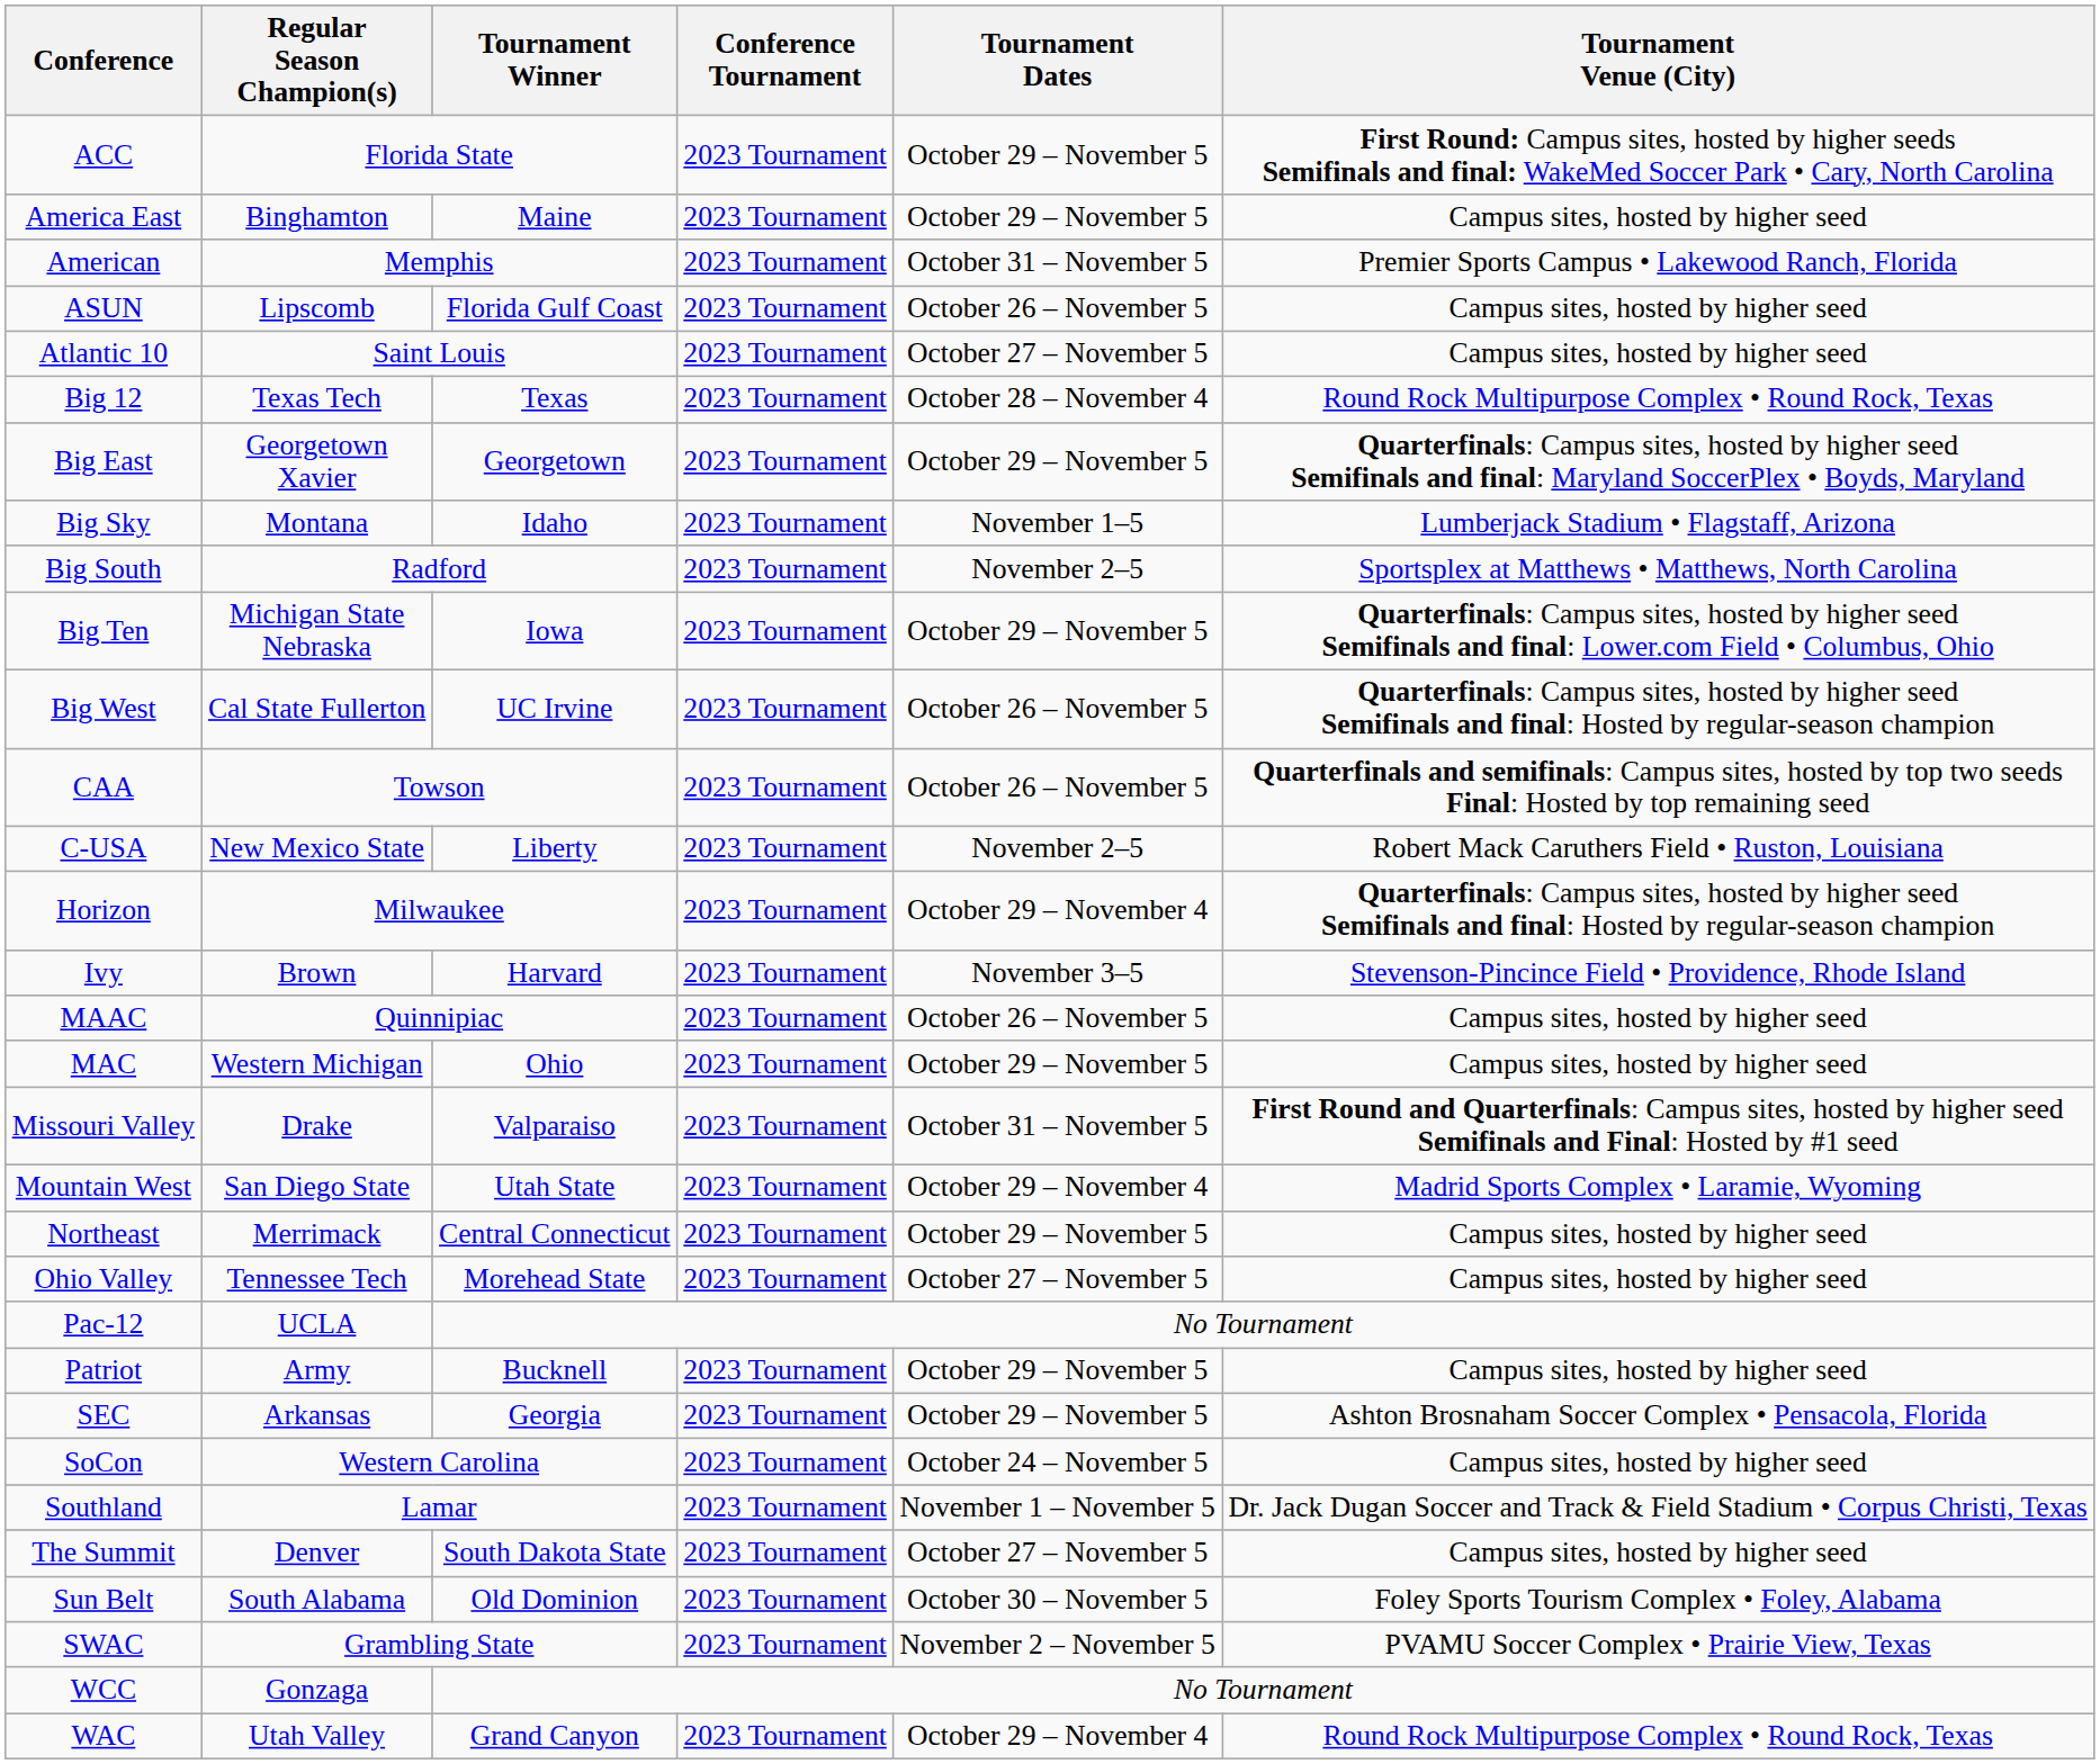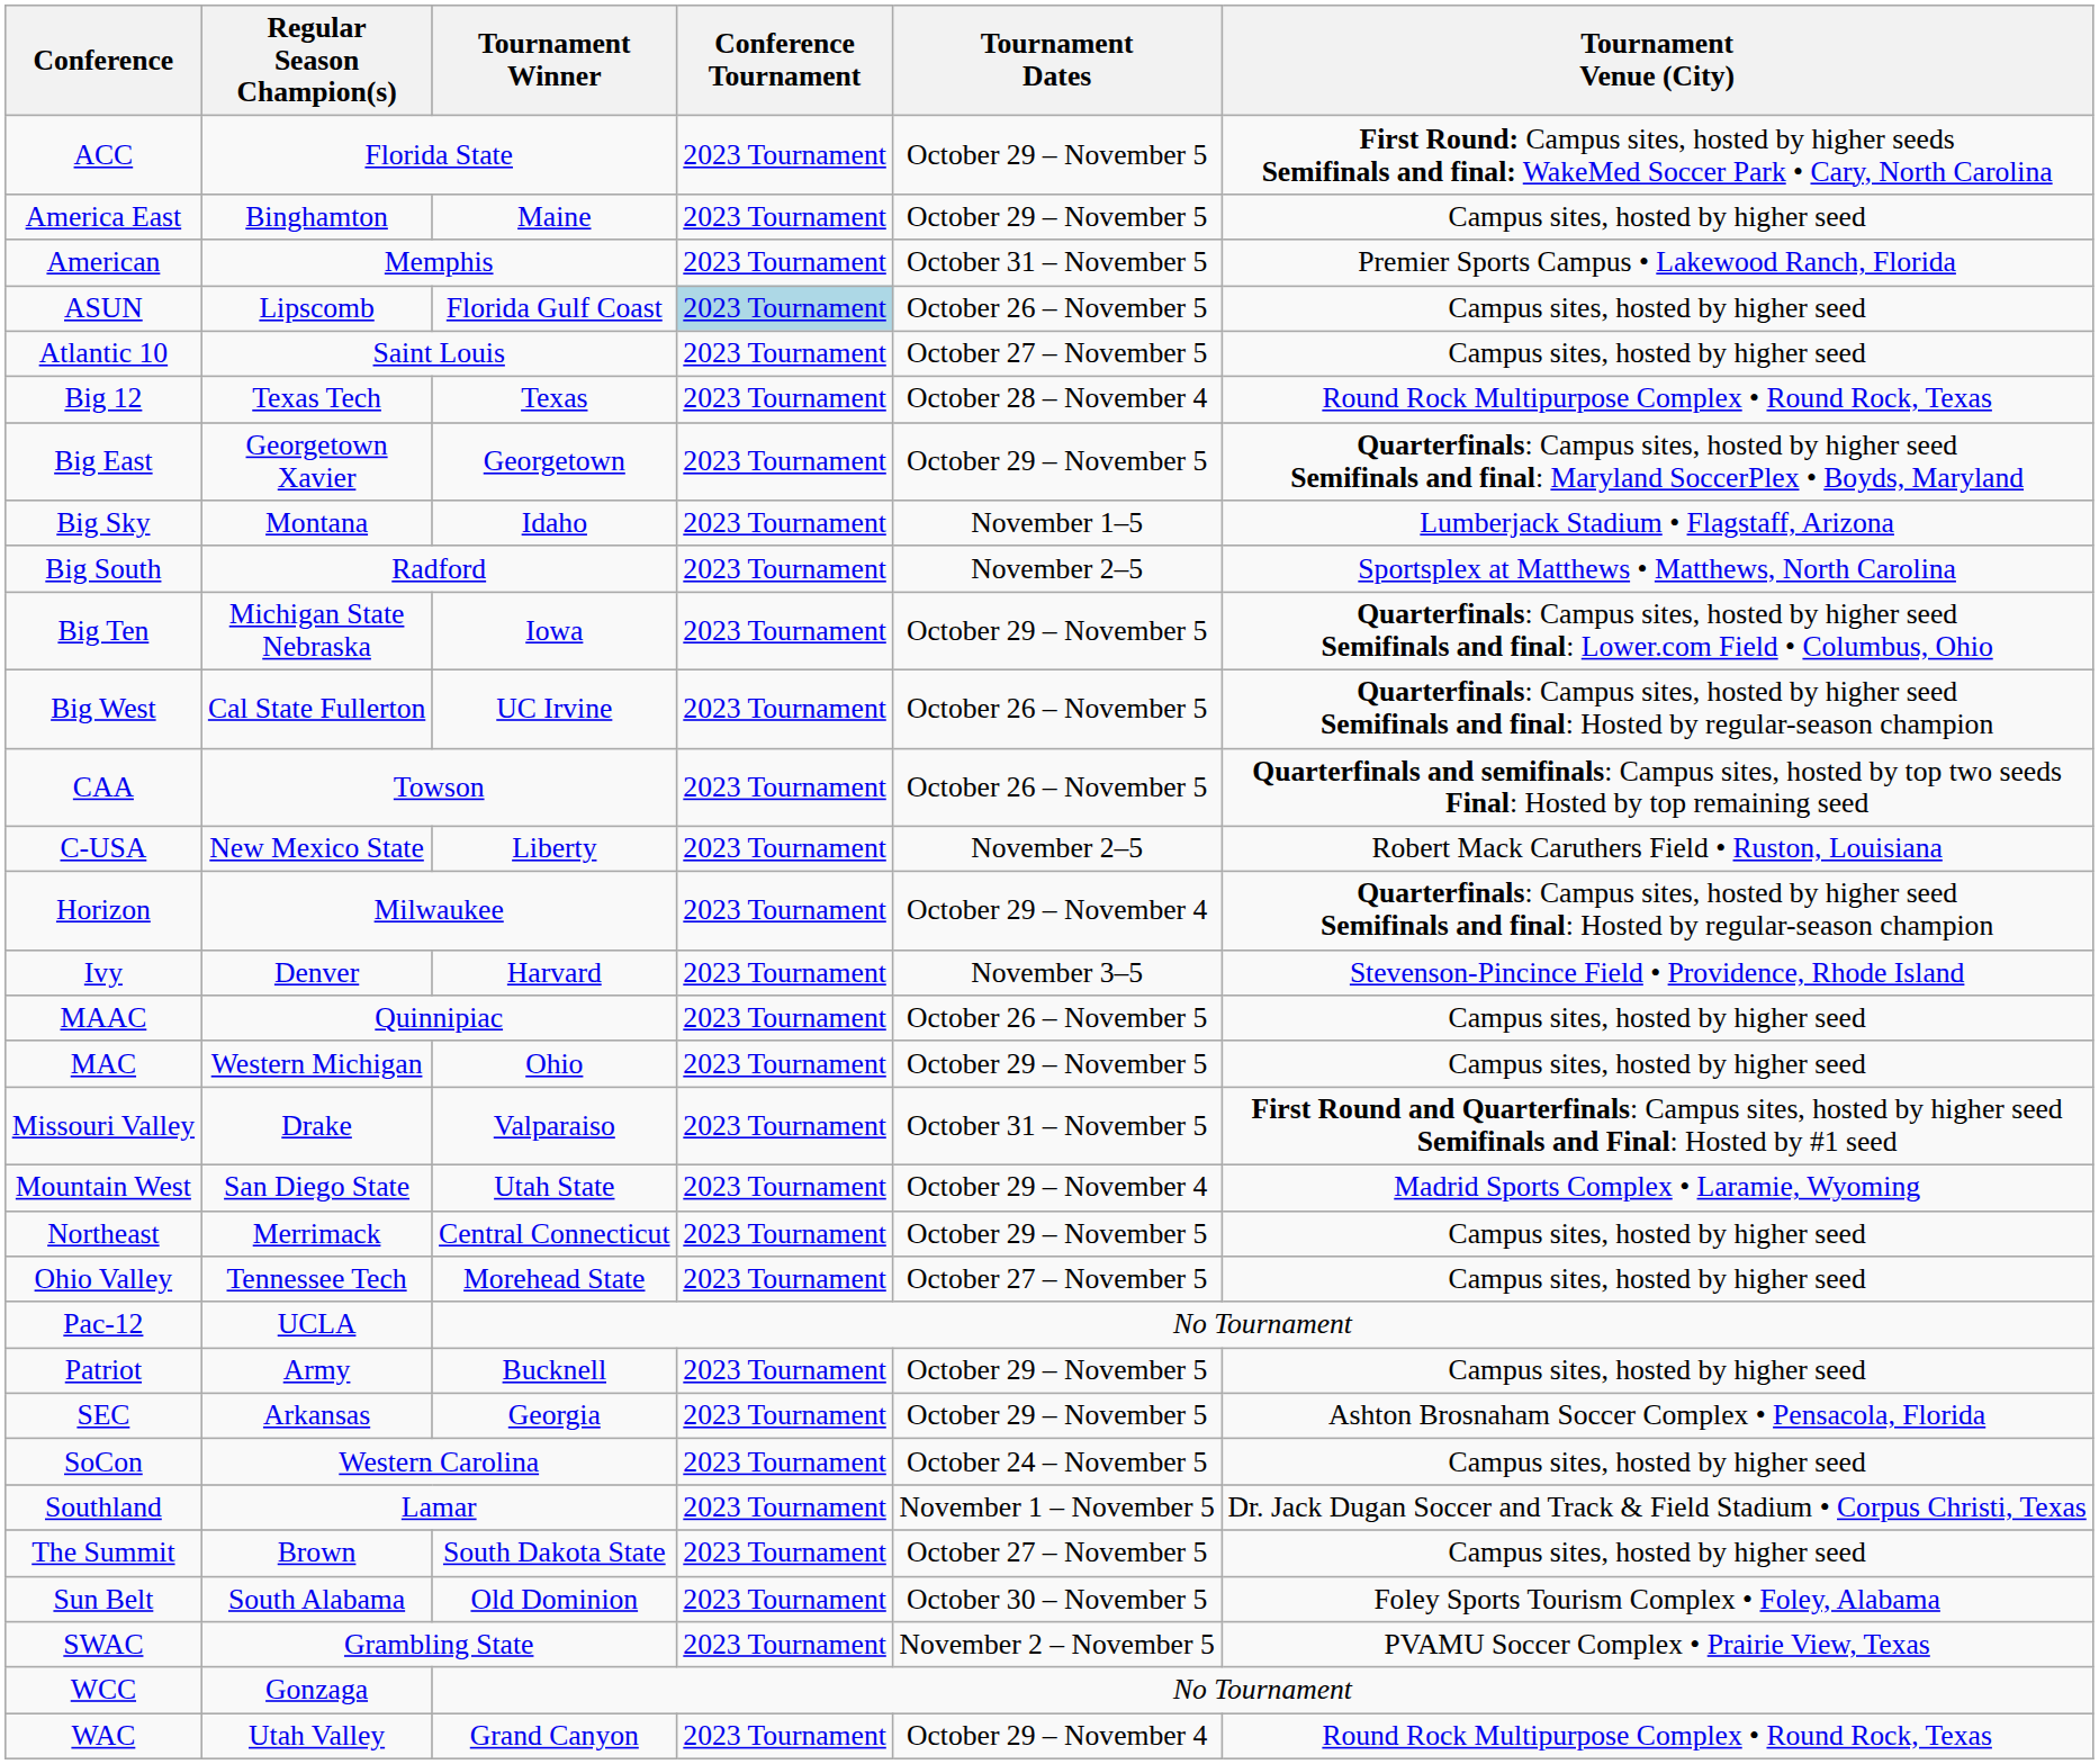ASUN | Conference Tournament: no background -> lightblue background
Ivy | Regular Season Champion(s): Brown -> Denver
The Summit | Regular Season Champion(s): Denver -> Brown
